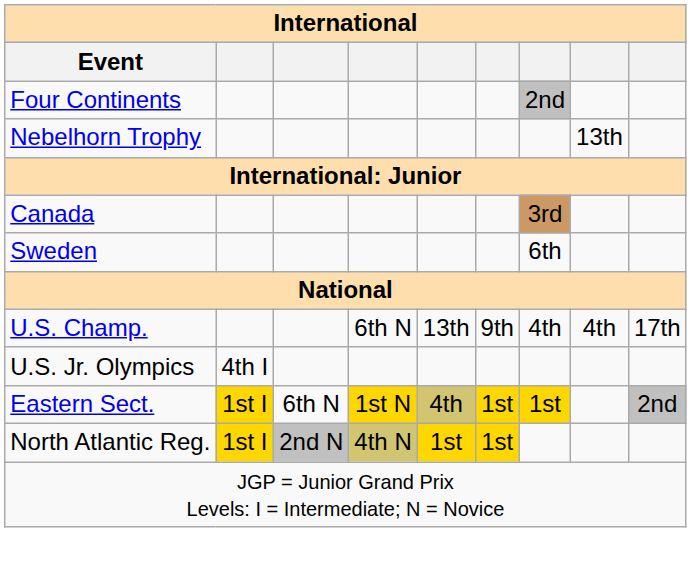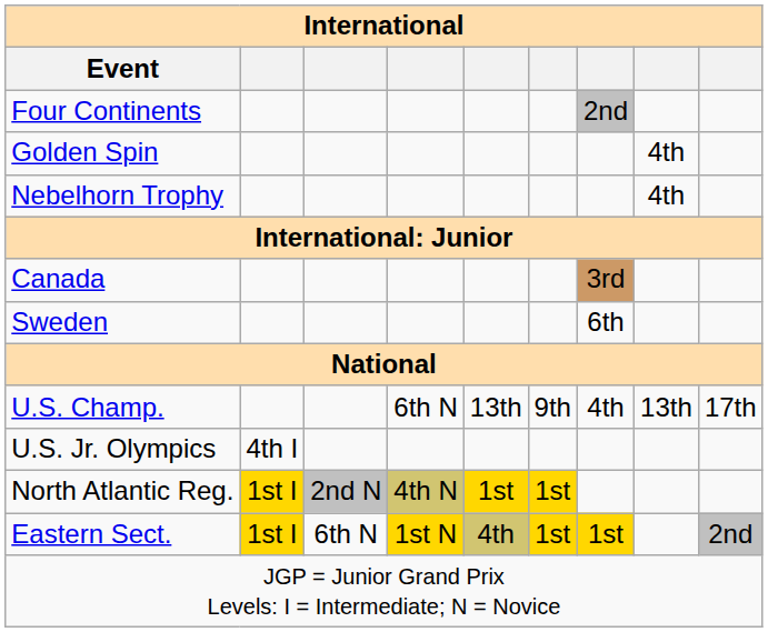+ row: Golden Spin | 4th
Nebelhorn Trophy | column 8: 13th -> 4th
U.S. Champ. | column 8: 4th -> 13th
rows swapped: Eastern Sect. <-> North Atlantic Reg.
